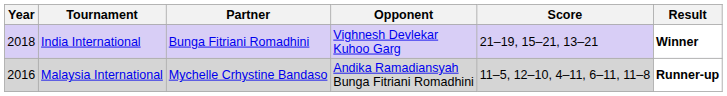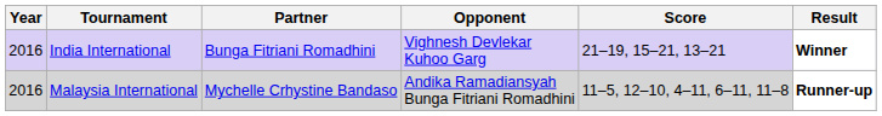India International | Year: 2018 -> 2016
